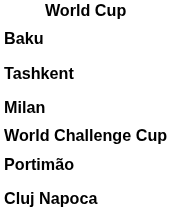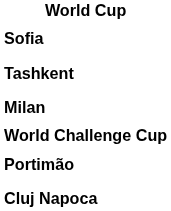+ row: Sofia
- row: Baku
